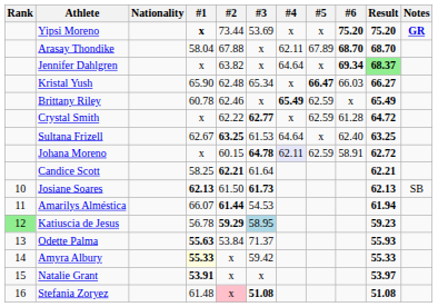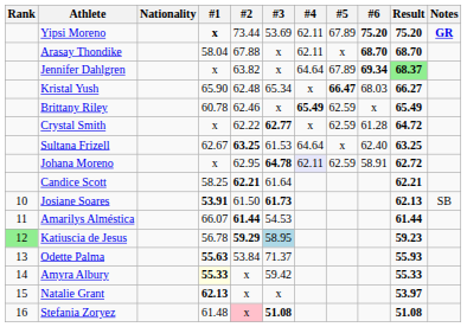Yipsi Moreno | #4: x -> 62.11
Yipsi Moreno | #5: x -> 67.89
Arasay Thondike | #5: 67.89 -> x
Jennifer Dahlgren | #5: x -> 67.89
Kristal Yush | #6: 66.03 -> 68.03
Johana Moreno | #2: 60.15 -> 62.95
Josiane Soares | #1: 62.13 -> 53.91
Amarilys Alméstica | Result: 61.94 -> 61.44
Natalie Grant | #1: 53.91 -> 62.13
